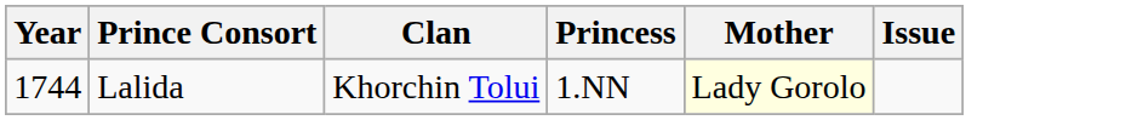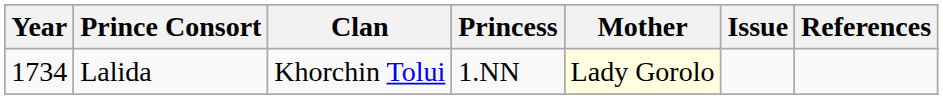+ column: References
Lalida | Year: 1744 -> 1734
